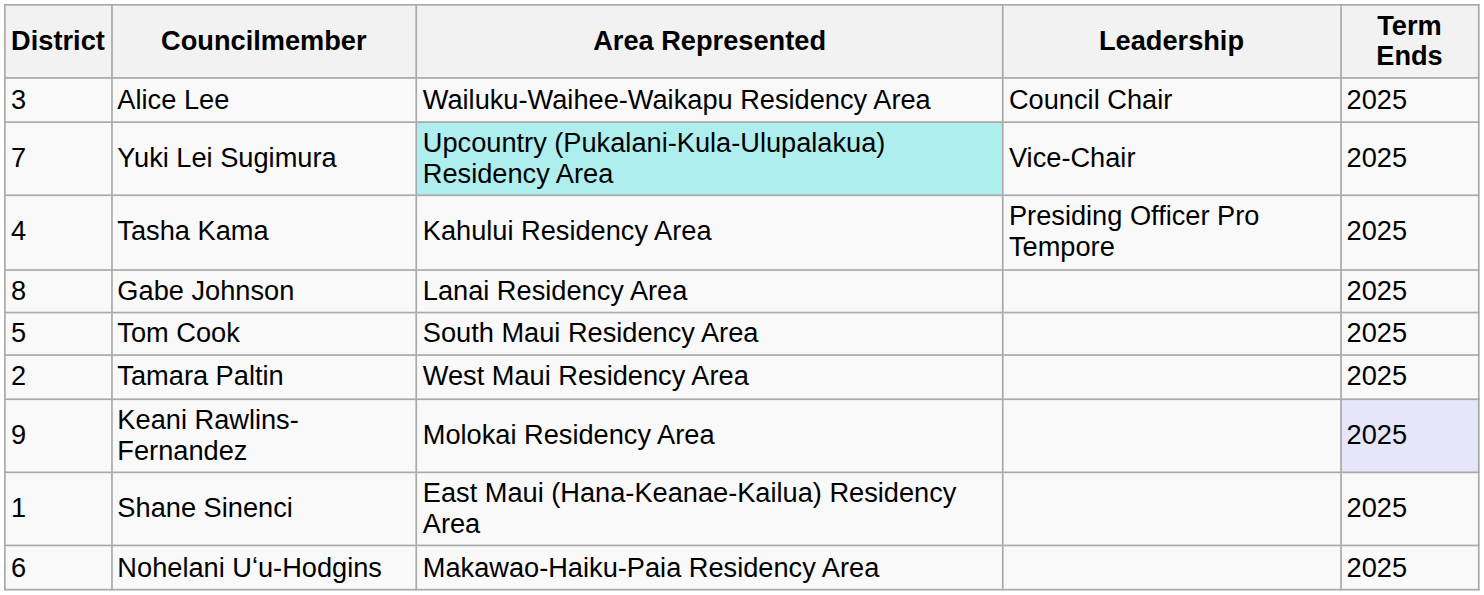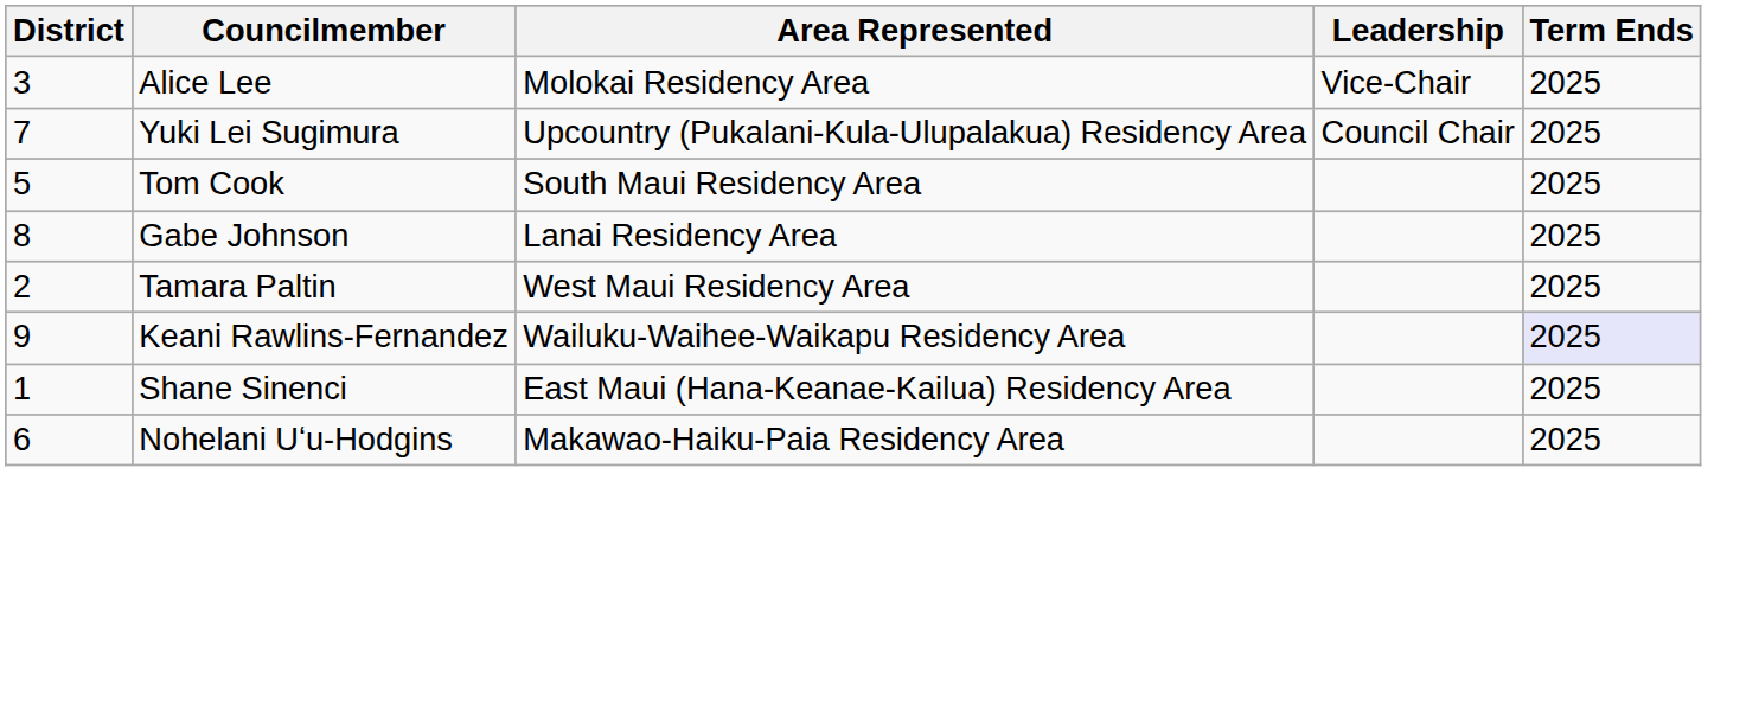Alice Lee | Area Represented: Wailuku-Waihee-Waikapu Residency Area -> Molokai Residency Area
Alice Lee | Leadership: Council Chair -> Vice-Chair
Yuki Lei Sugimura | Area Represented: paleturquoise background -> no background
Yuki Lei Sugimura | Leadership: Vice-Chair -> Council Chair
- row: 4 | Tasha Kama | Kahului Residency Area | Presiding Officer Pro Tempore | 2025
rows swapped: Tom Cook <-> Gabe Johnson
Keani Rawlins-Fernandez | Area Represented: Molokai Residency Area -> Wailuku-Waihee-Waikapu Residency Area
